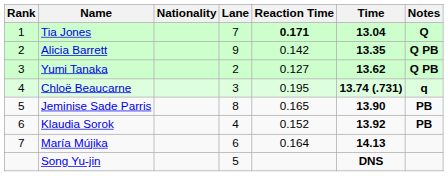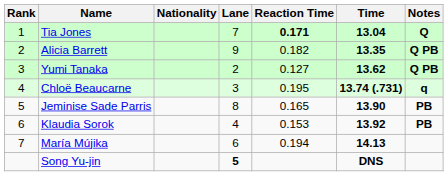Alicia Barrett | Reaction Time: 0.142 -> 0.182
Klaudia Sorok | Reaction Time: 0.152 -> 0.153
María Mújika | Reaction Time: 0.164 -> 0.194
Song Yu-jin | Lane: normal -> bold
